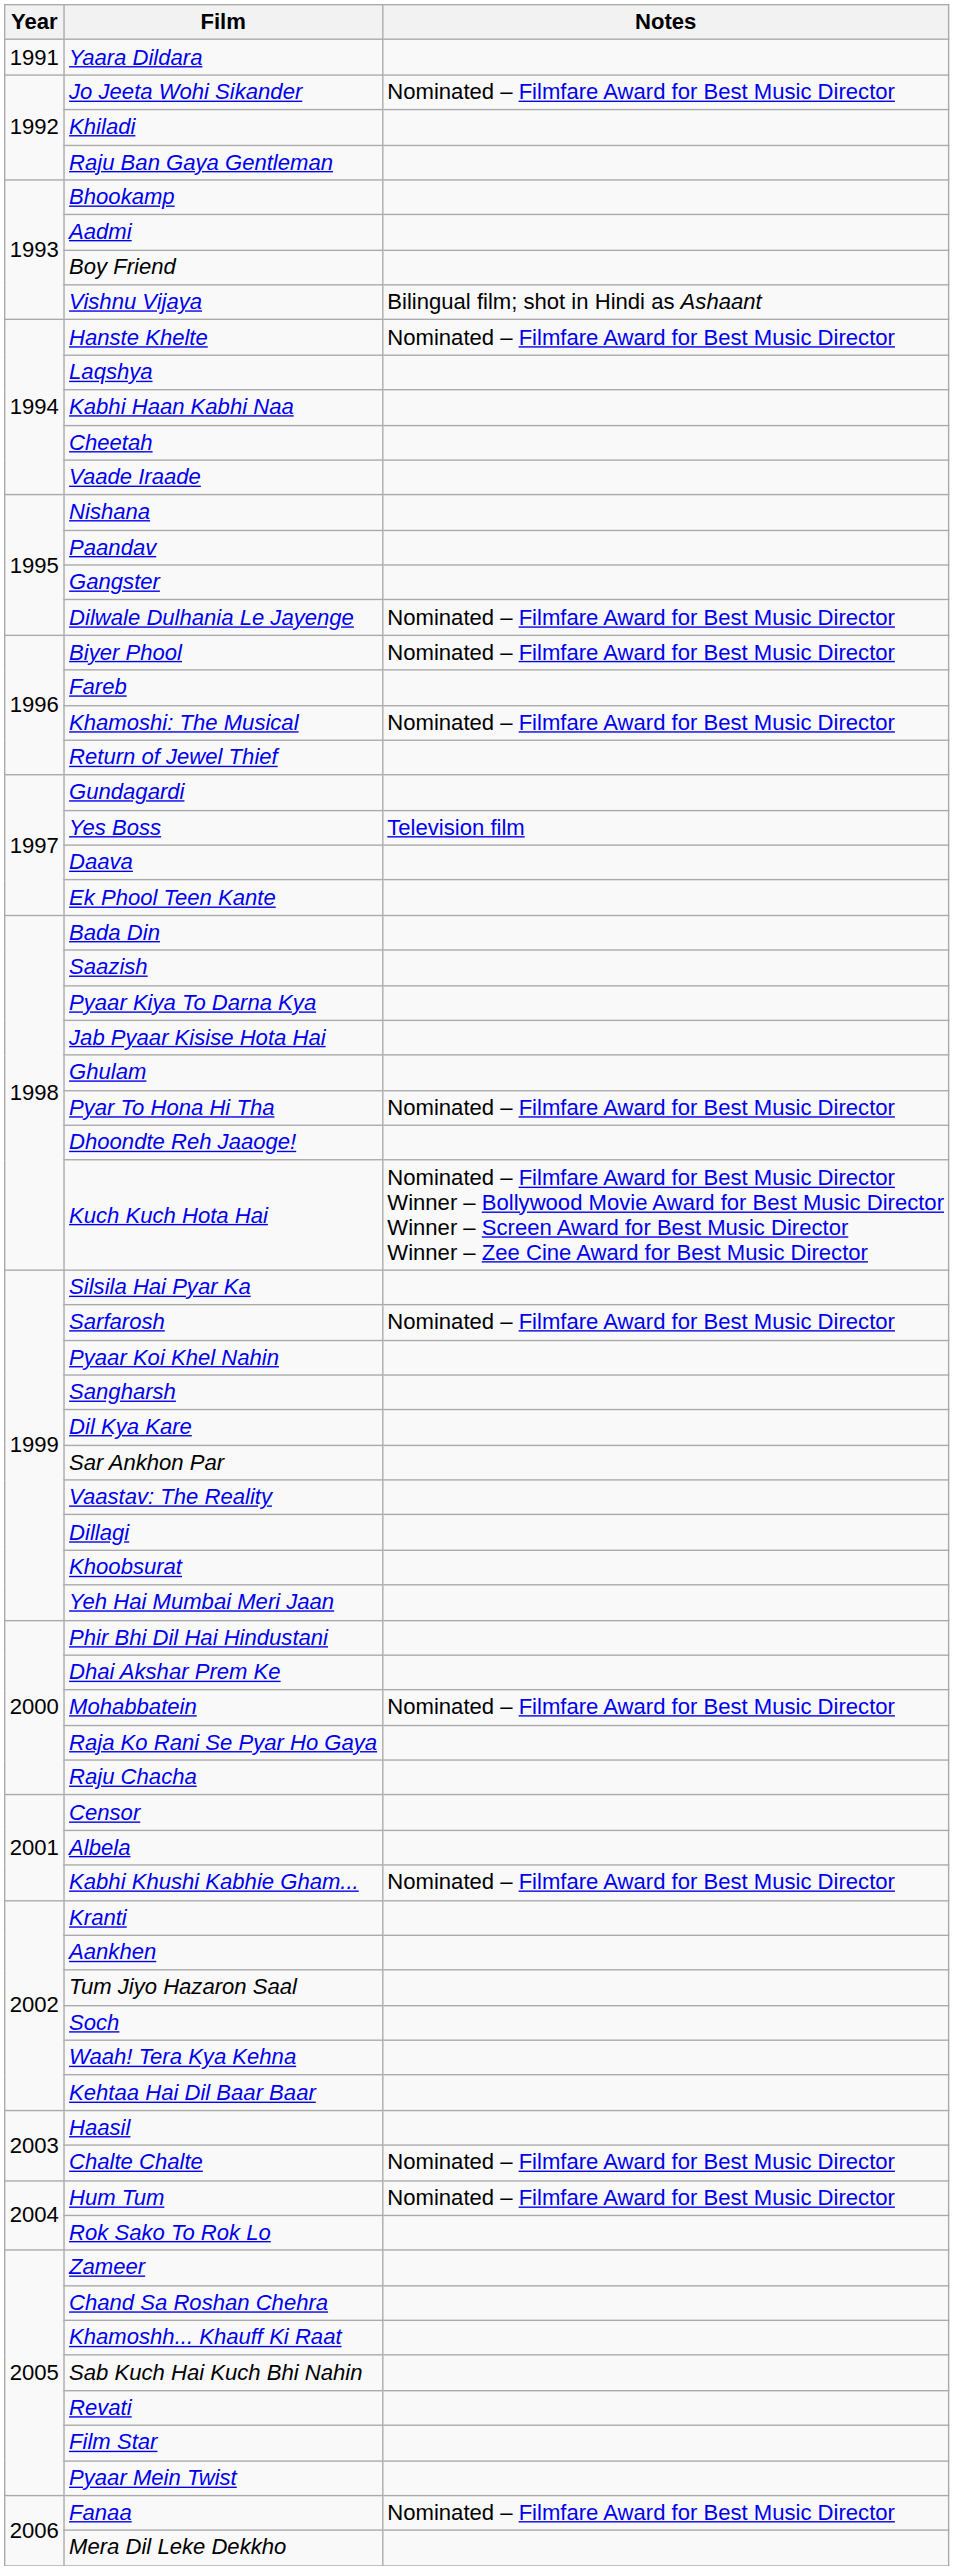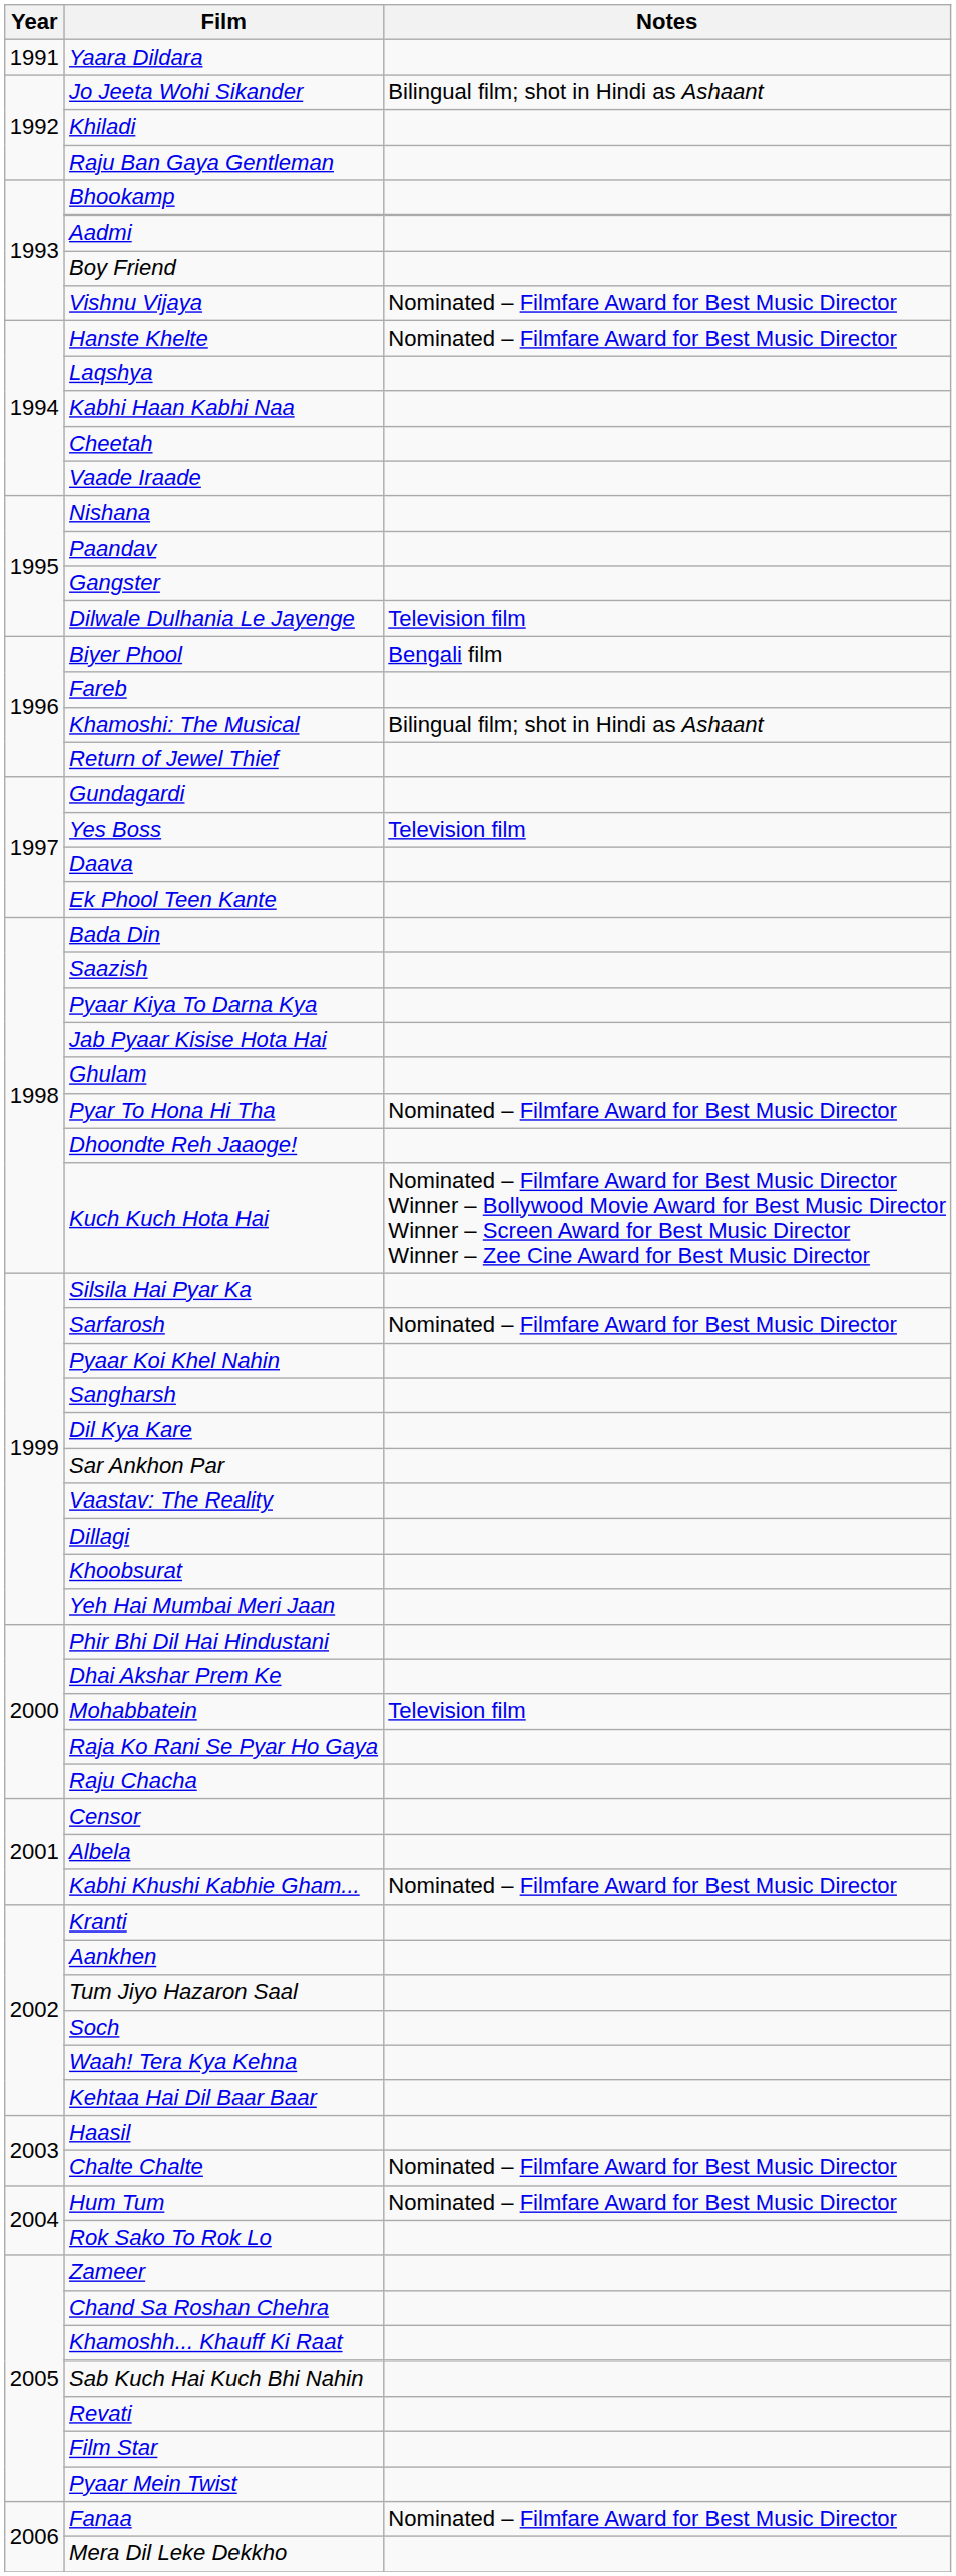Jo Jeeta Wohi Sikander | Notes: Nominated – Filmfare Award for Best Music Director -> Bilingual film; shot in Hindi as Ashaant
Vishnu Vijaya | Notes: Bilingual film; shot in Hindi as Ashaant -> Nominated – Filmfare Award for Best Music Director
Dilwale Dulhania Le Jayenge | Notes: Nominated – Filmfare Award for Best Music Director -> Television film
Biyer Phool | Notes: Nominated – Filmfare Award for Best Music Director -> Bengali film
Khamoshi: The Musical | Notes: Nominated – Filmfare Award for Best Music Director -> Bilingual film; shot in Hindi as Ashaant
Mohabbatein | Notes: Nominated – Filmfare Award for Best Music Director -> Television film
